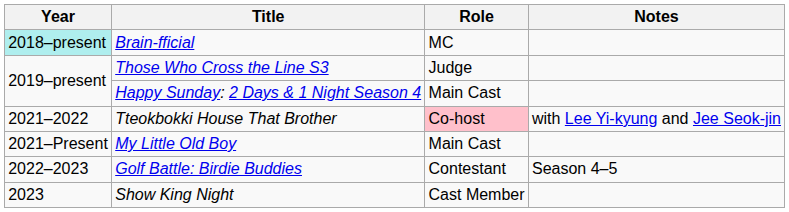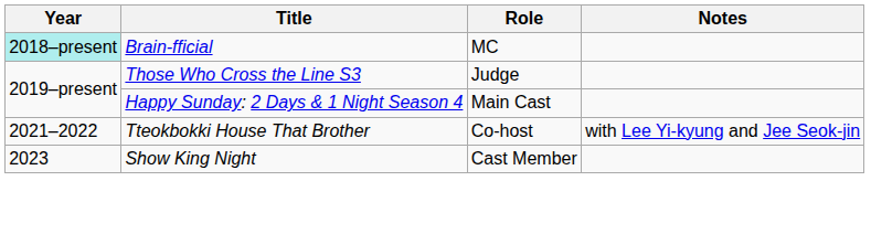Tteokbokki House That Brother | Role: pink background -> no background
- row: 2021–Present | My Little Old Boy | Main Cast
- row: 2022–2023 | Golf Battle: Birdie Buddies | Contestant | Season 4–5
